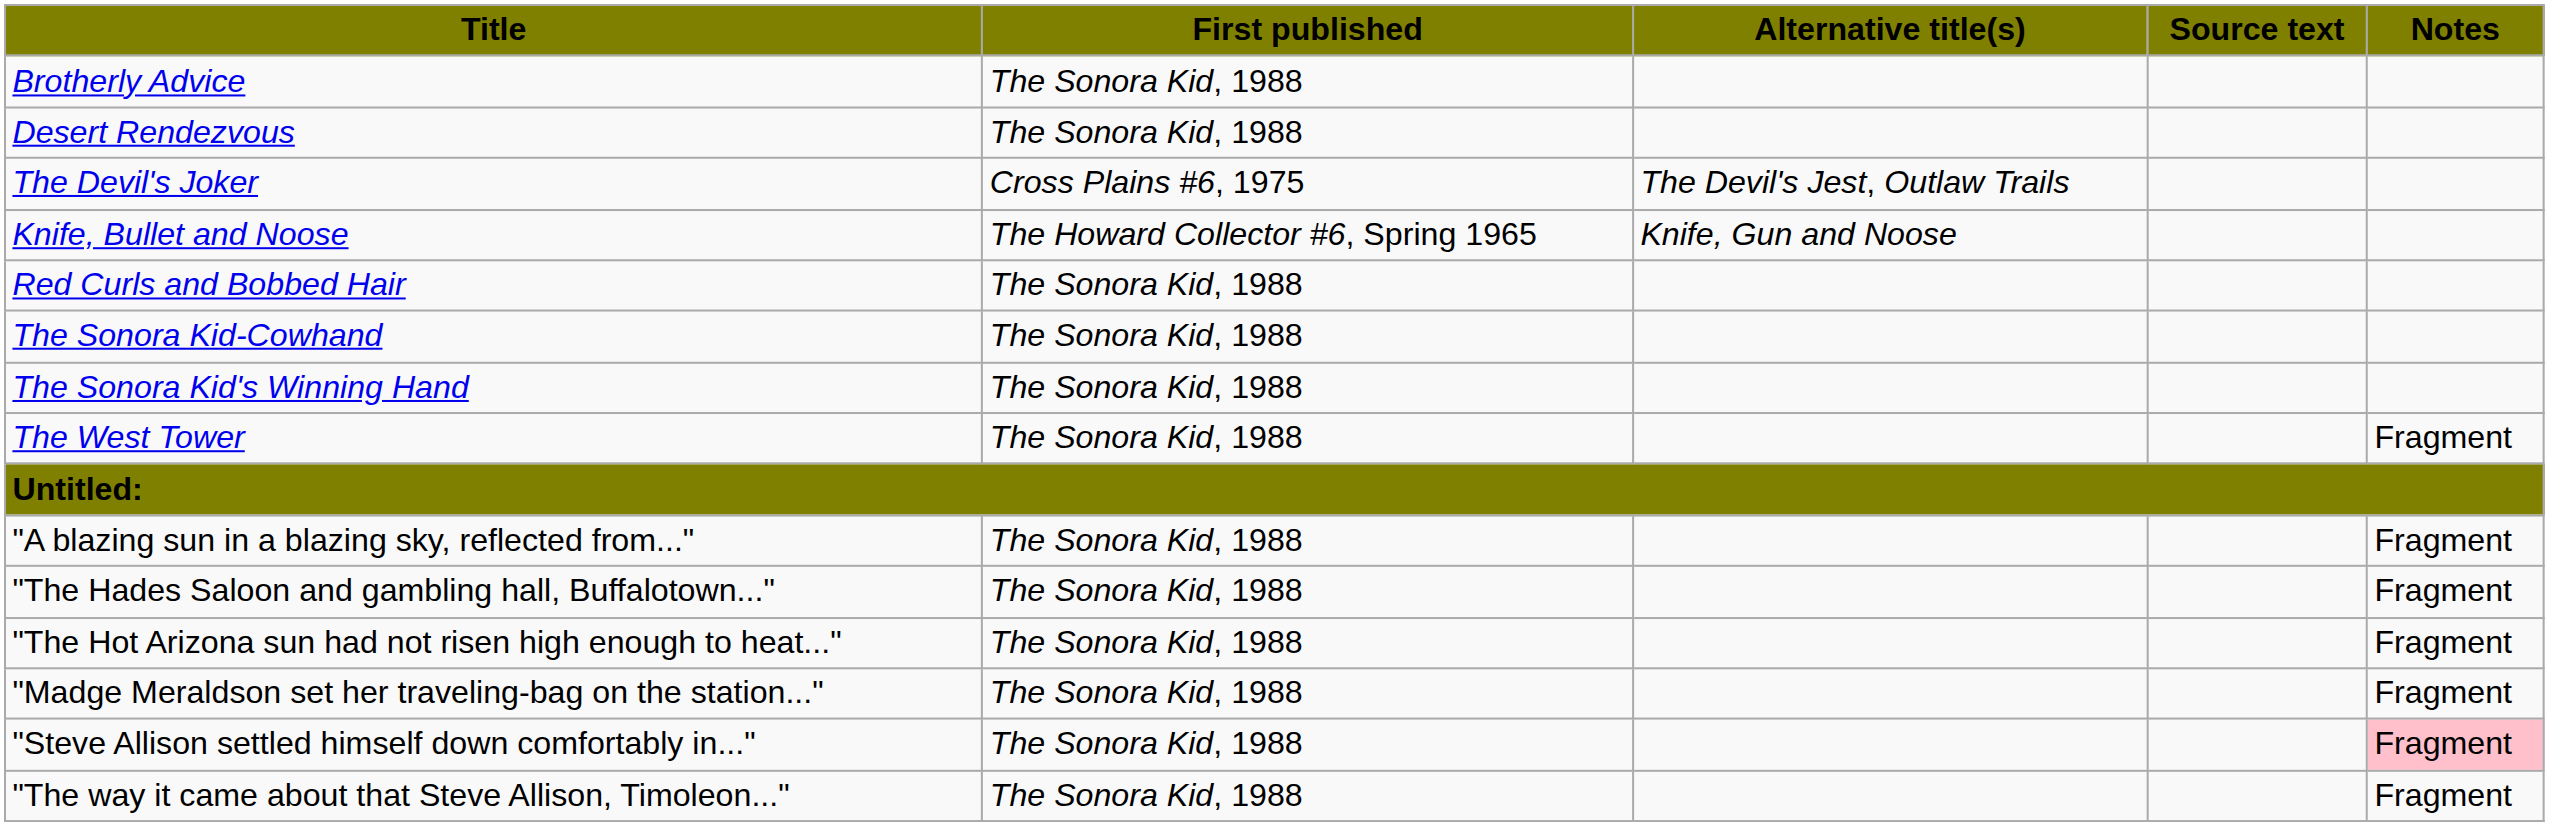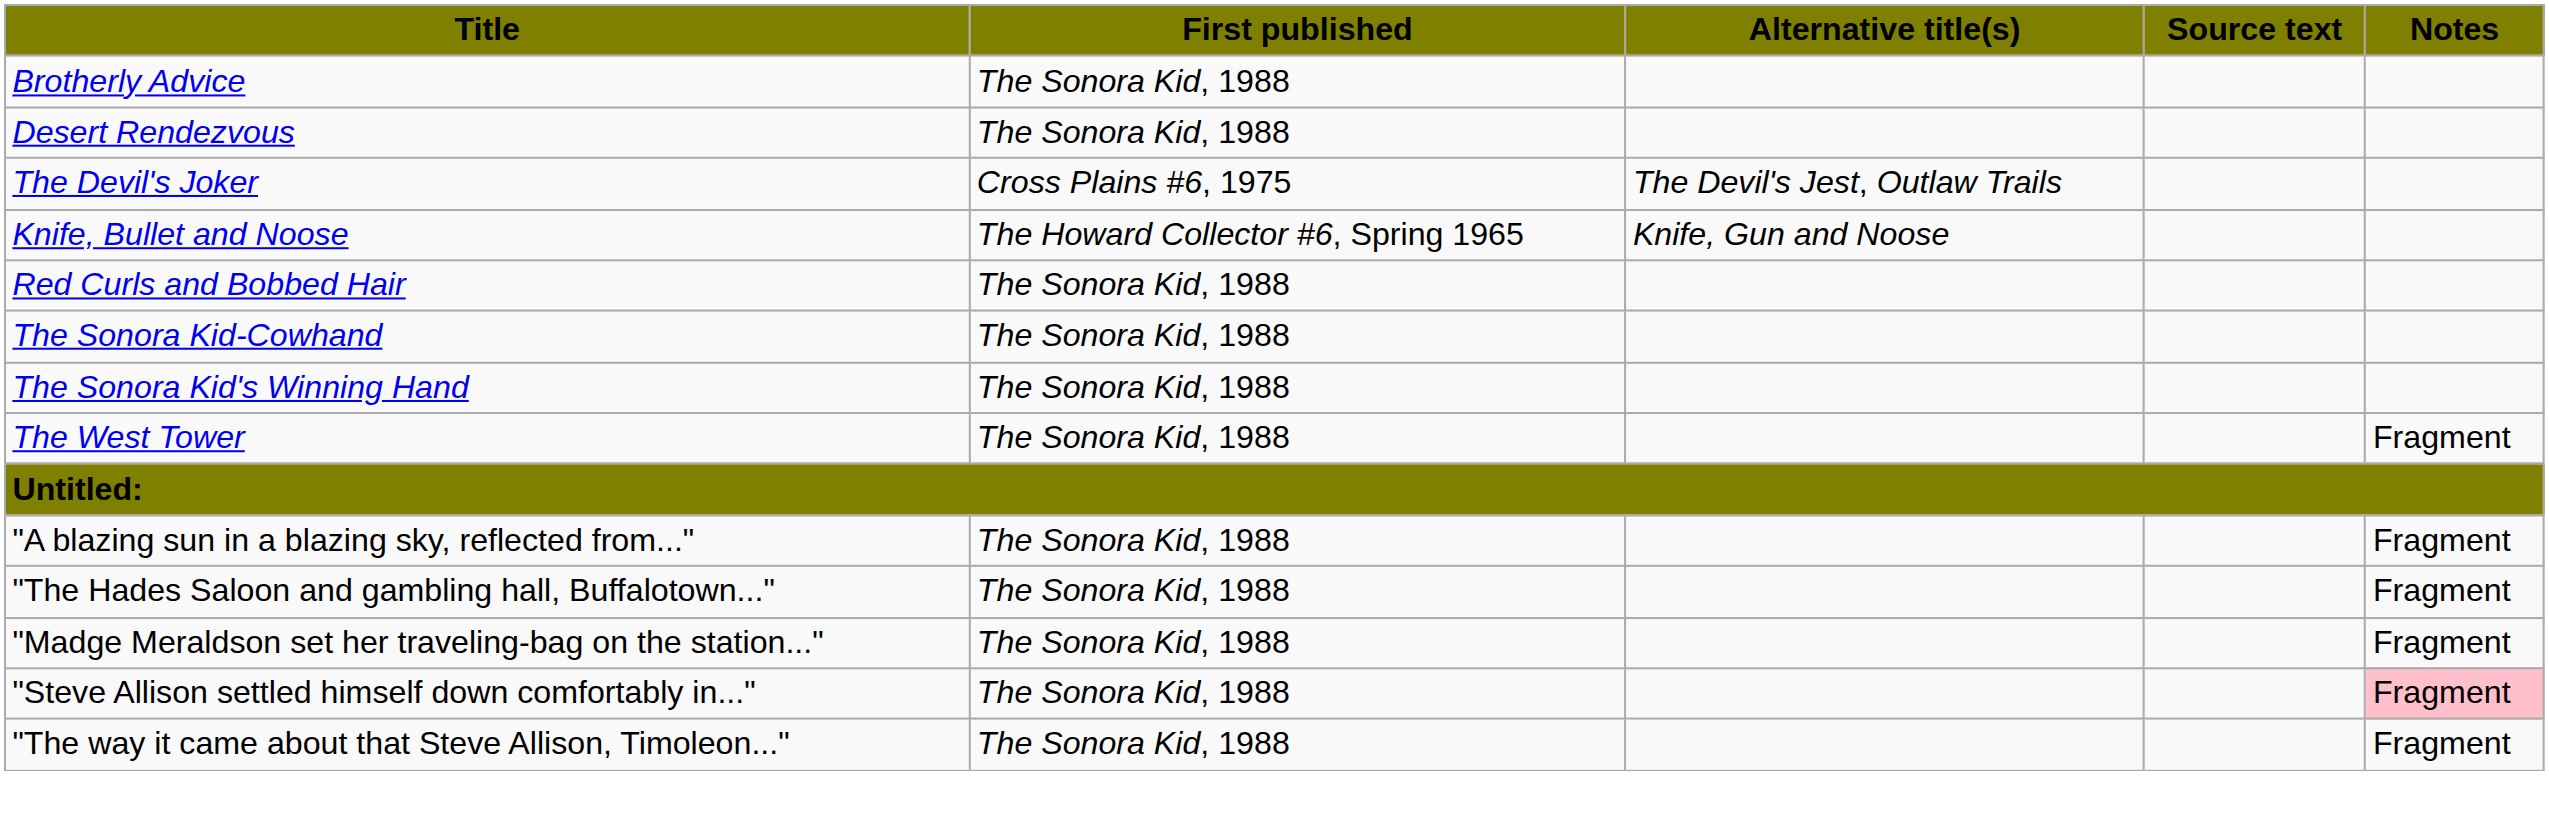- row: "The Hot Arizona sun had not risen high enough to heat..." | The Sonora Kid, 1988 | Fragment
